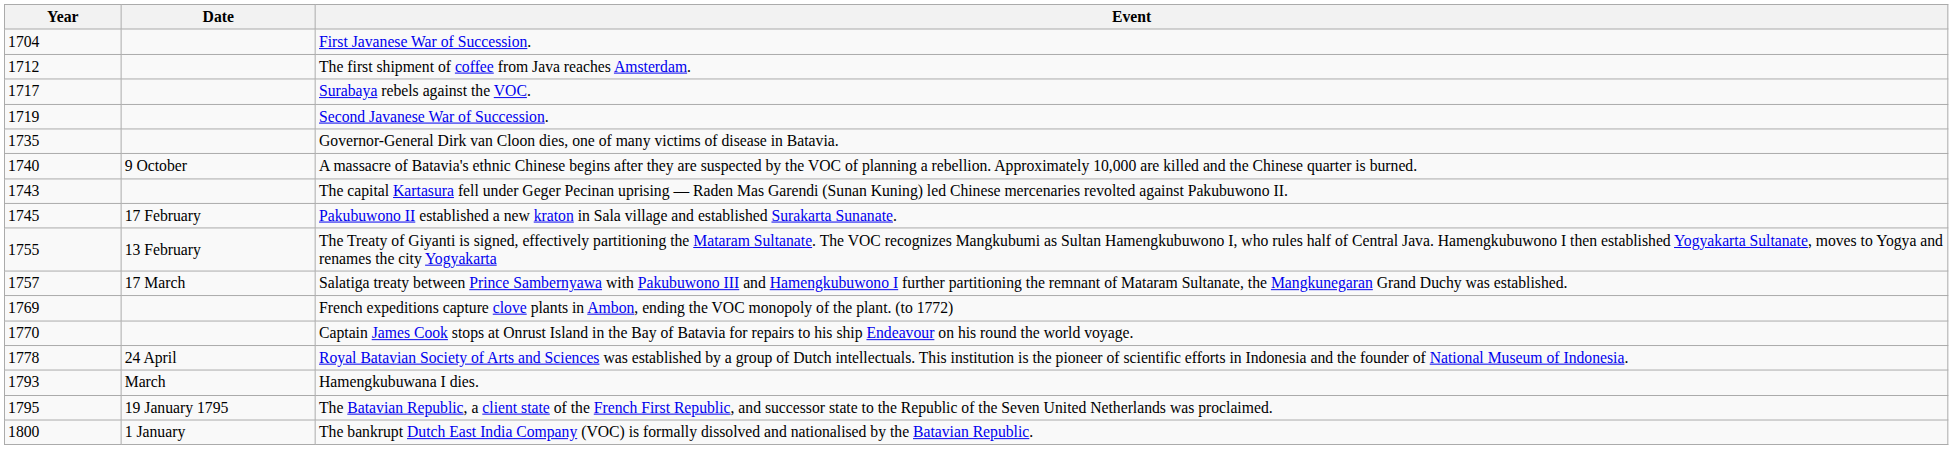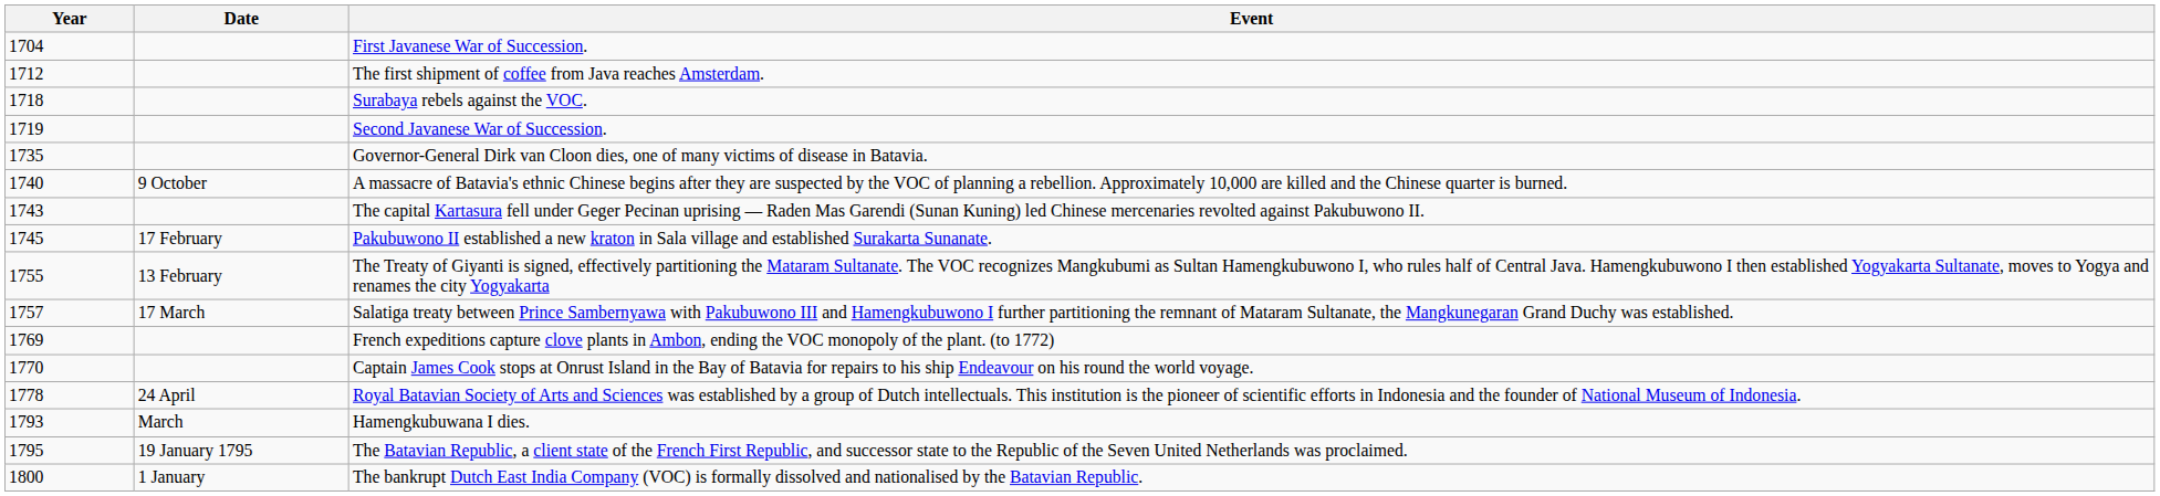Surabaya rebels against the VOC. | Year: 1717 -> 1718
